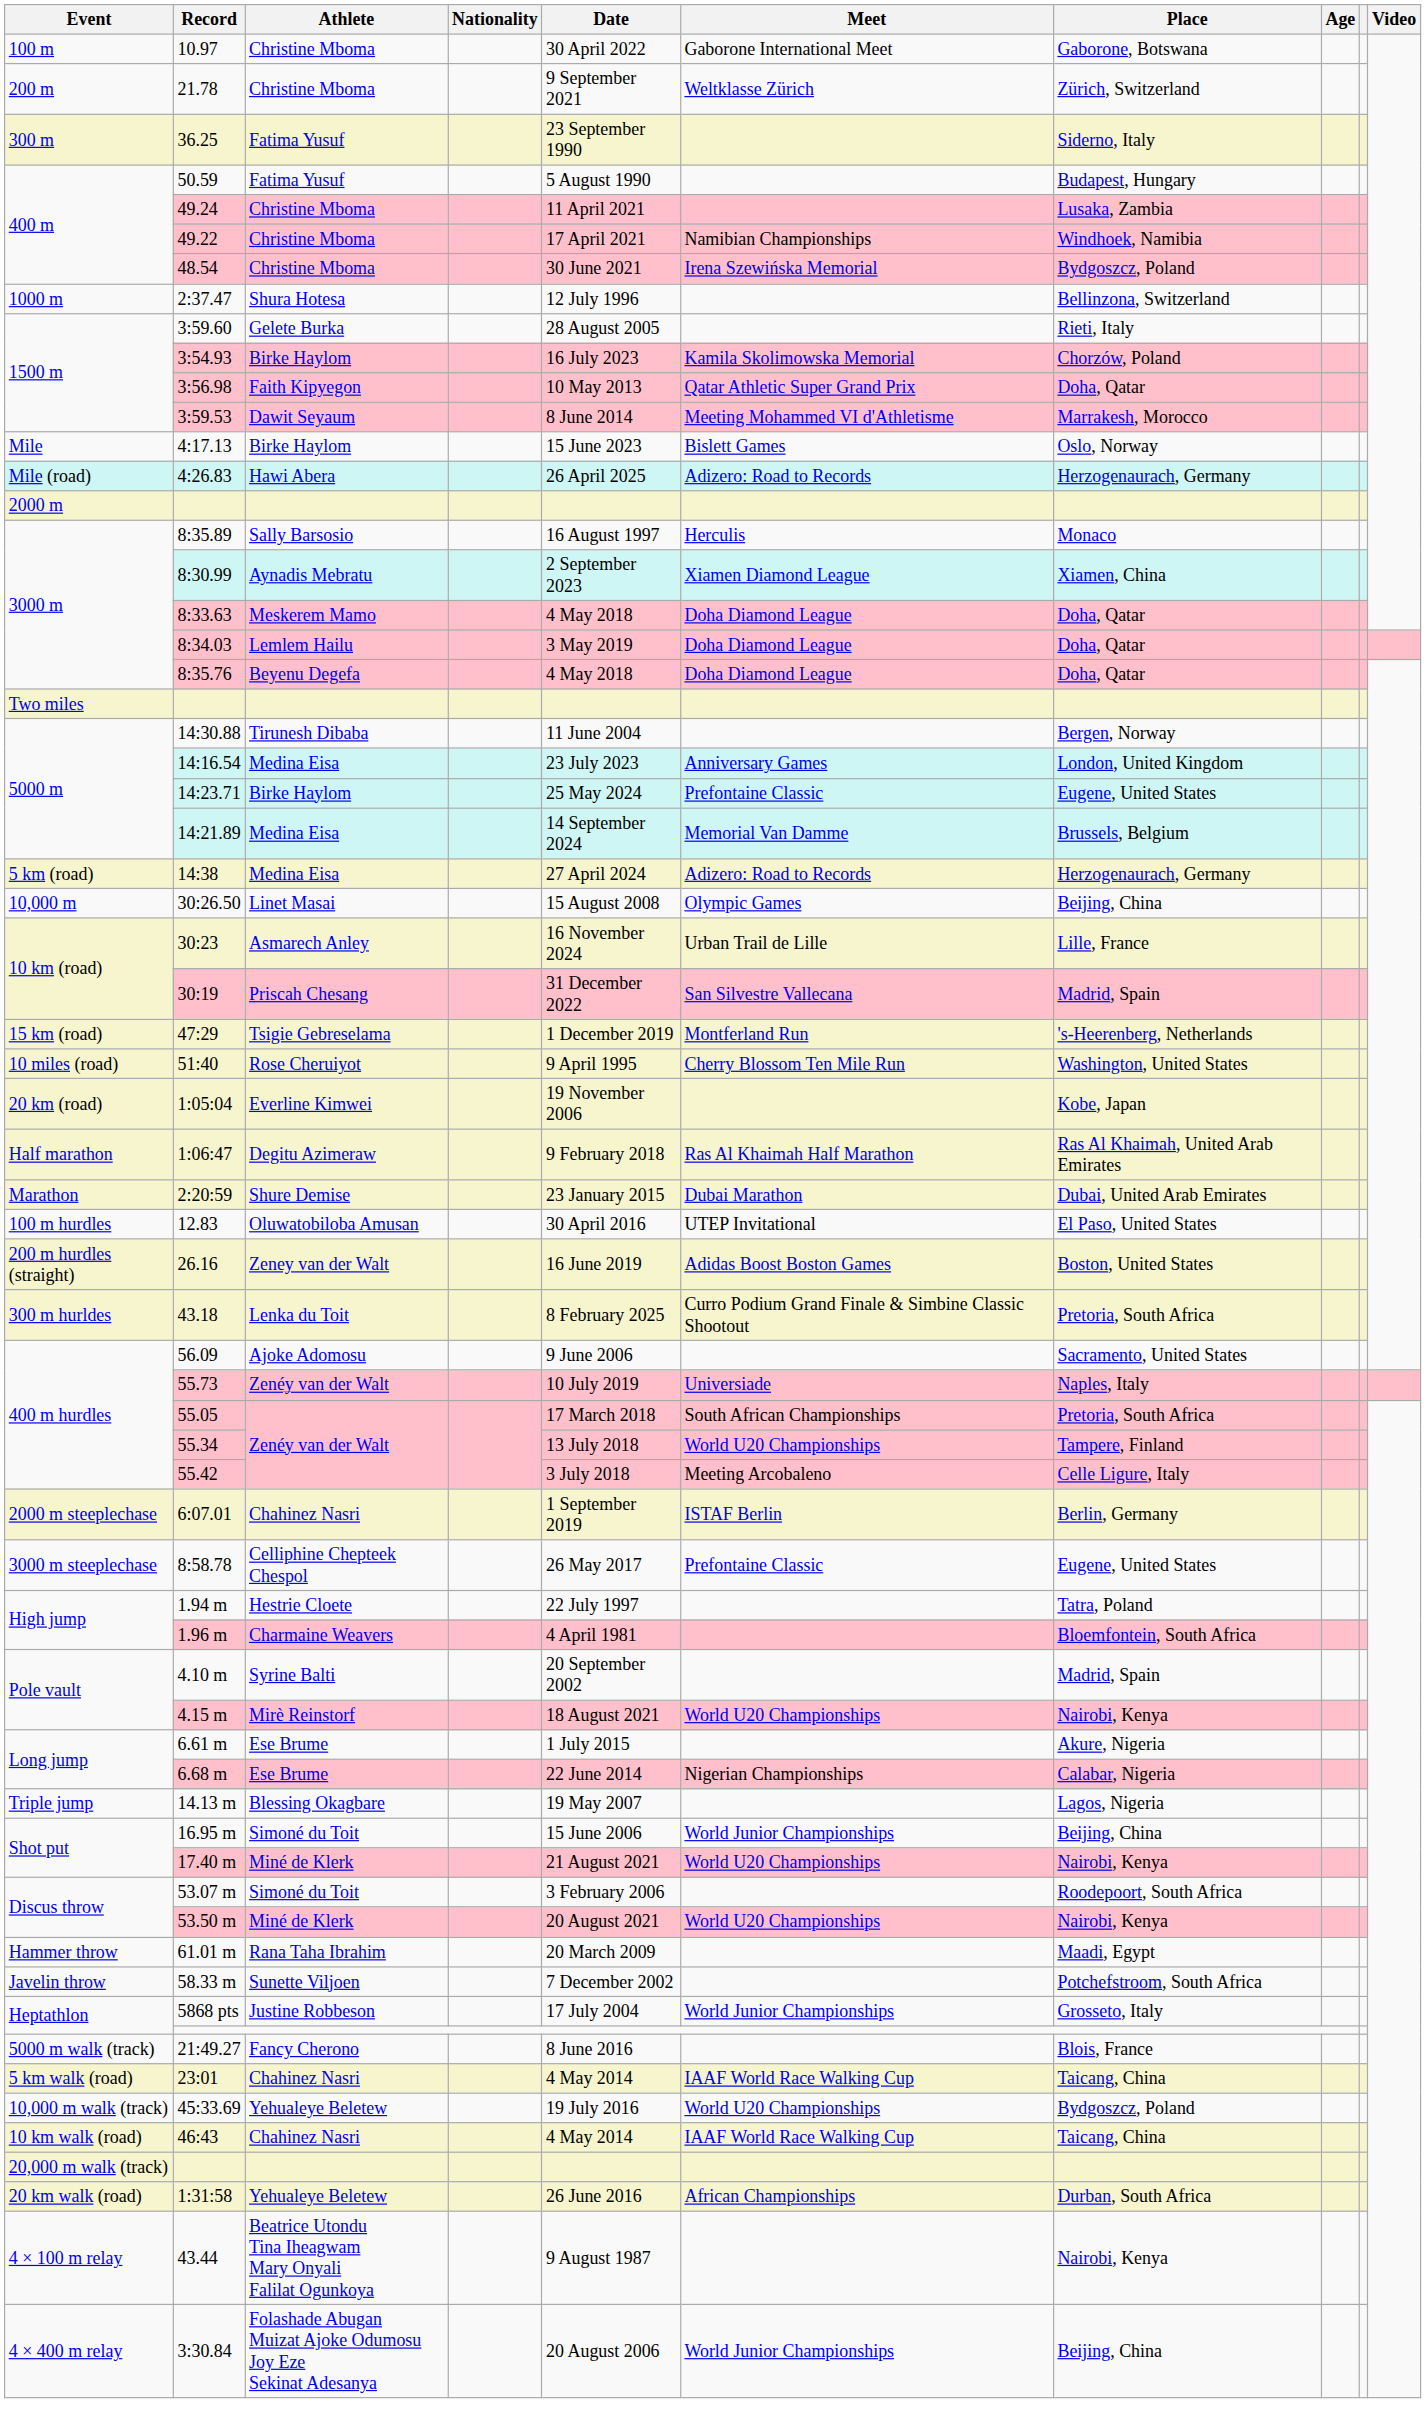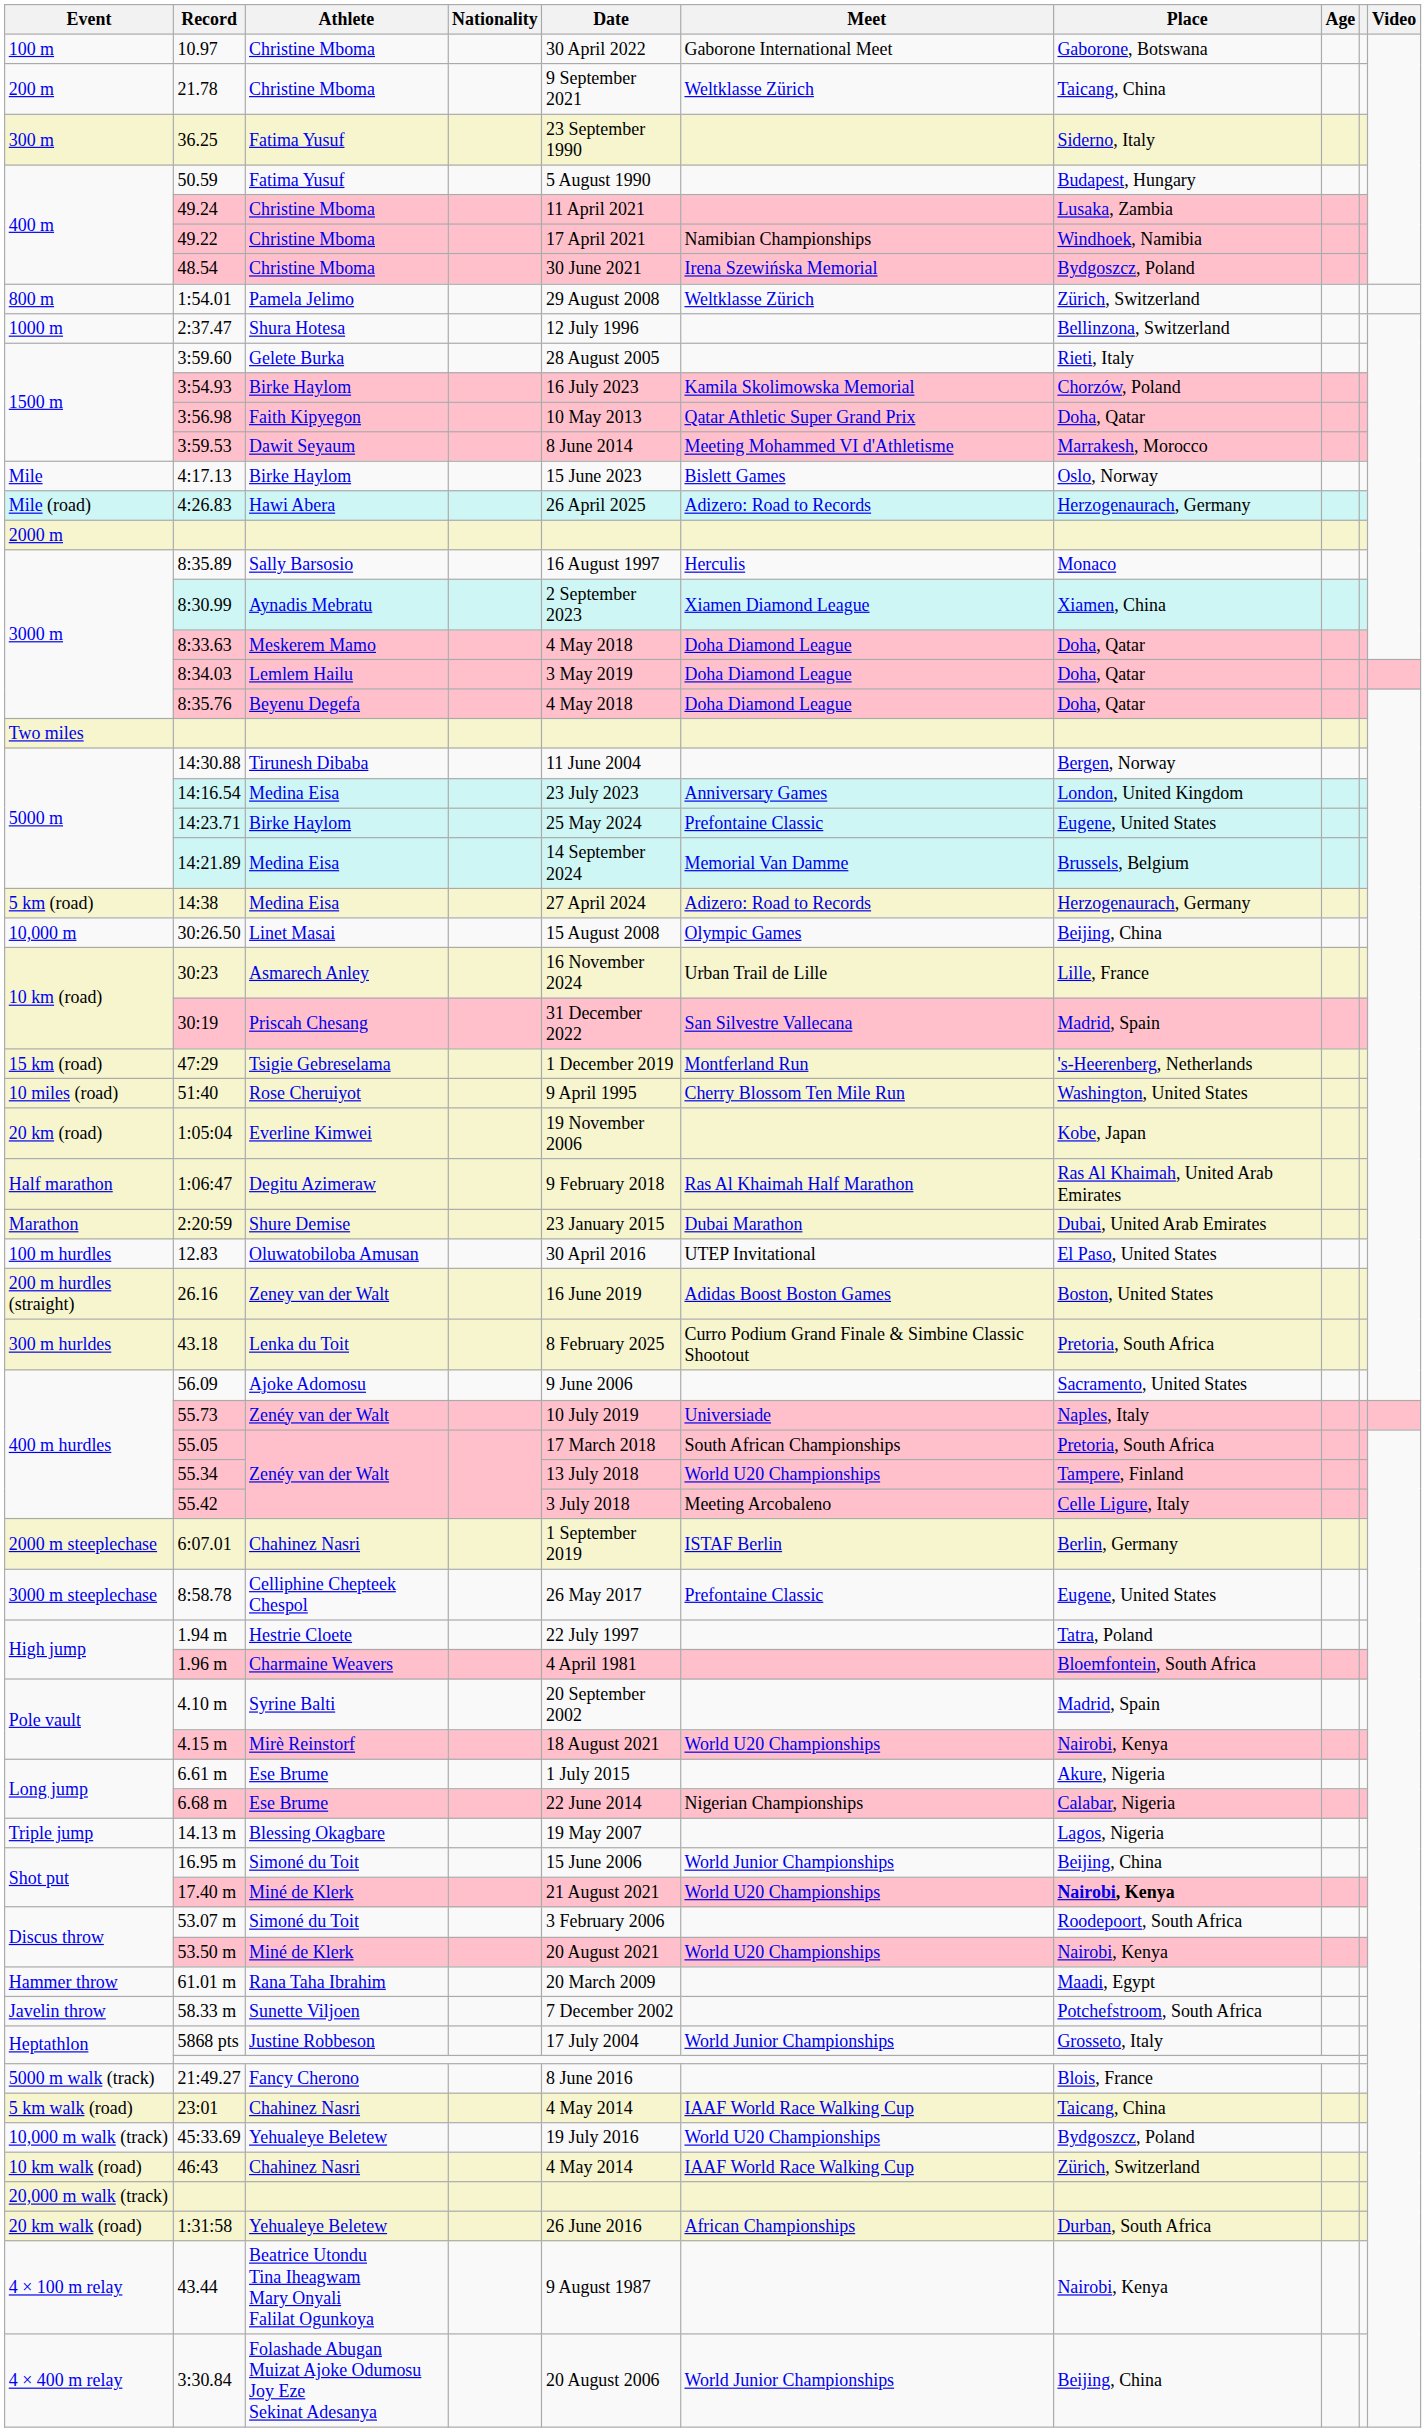21.78 | Place: Zürich, Switzerland -> Taicang, China
+ row: 800 m | 1:54.01 | Pamela Jelimo | 29 August 2008 | Weltklasse Zürich | Zürich, Switzerland
17.40 m | Place: normal -> bold
46:43 | Place: Taicang, China -> Zürich, Switzerland
